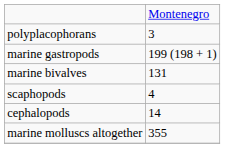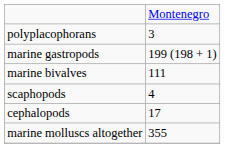marine bivalves | column 2: 131 -> 111
cephalopods | column 2: 14 -> 17
